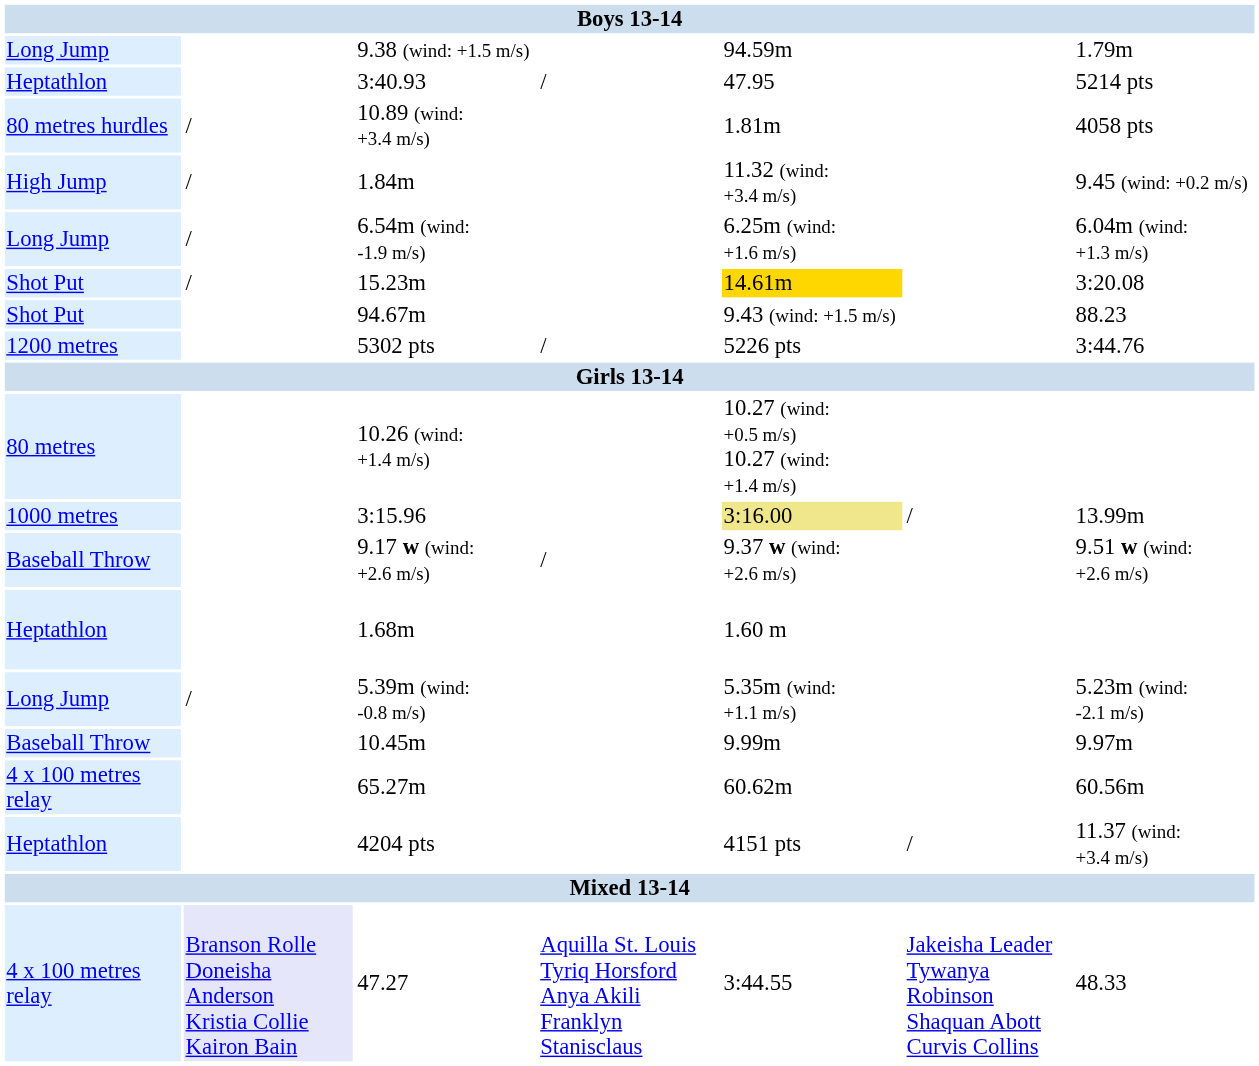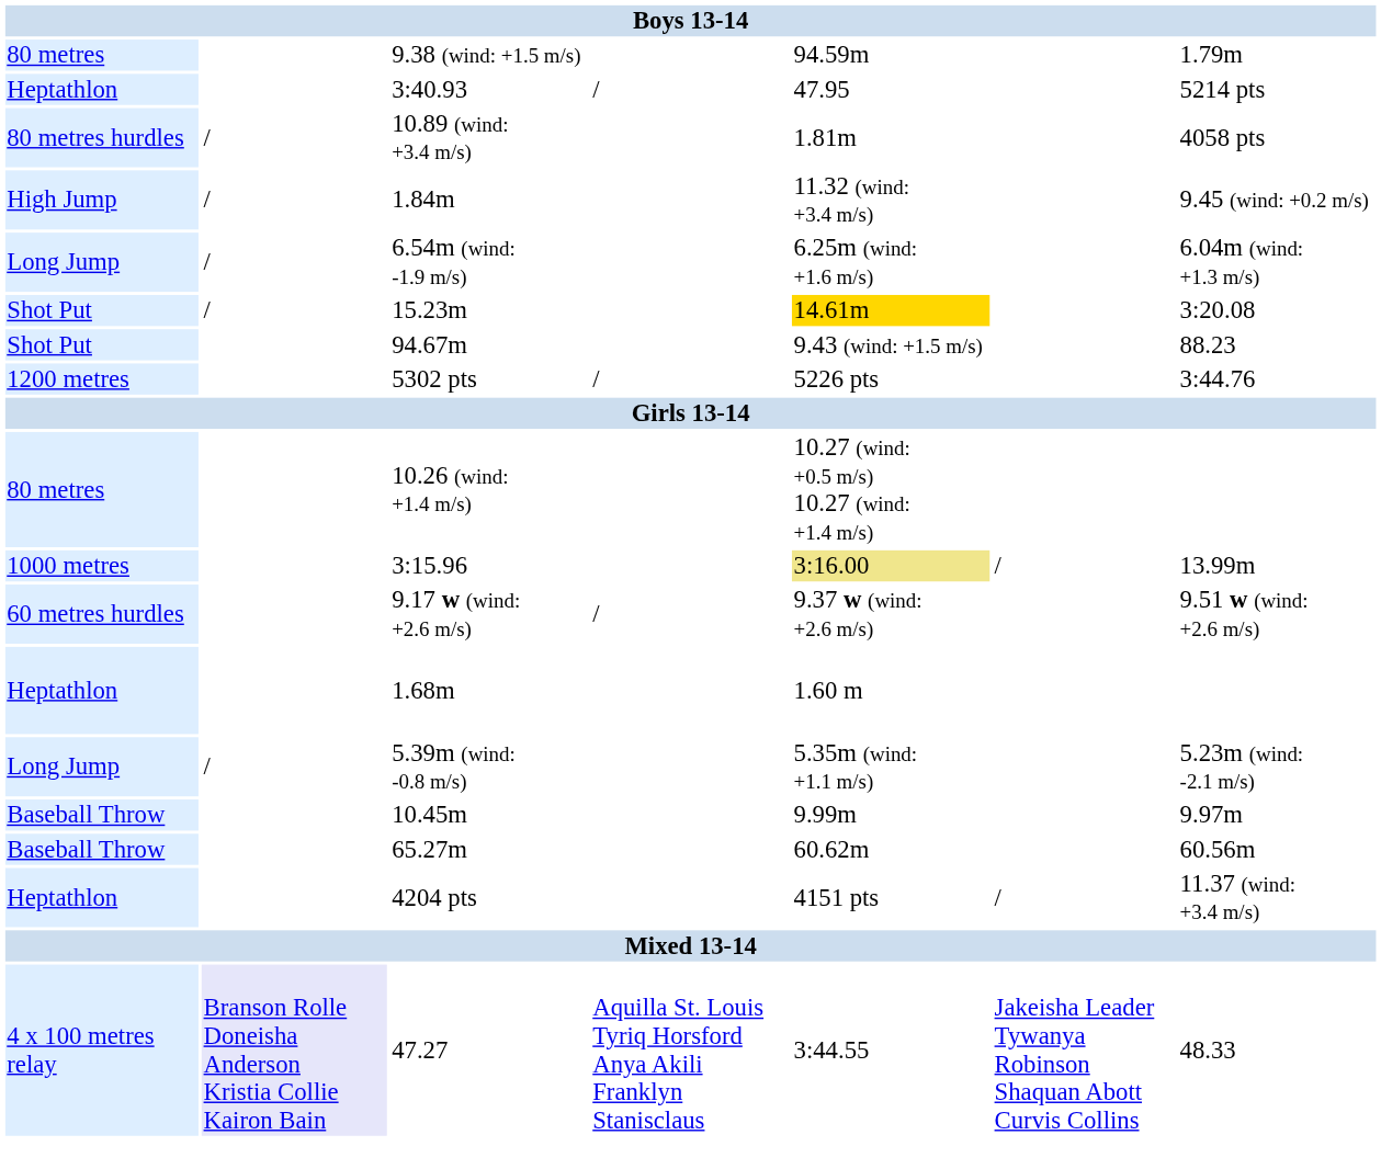9.38 (wind: +1.5 m/s) | column 1: Long Jump -> 80 metres
9.17 w (wind: +2.6 m/s) | column 1: Baseball Throw -> 60 metres hurdles
65.27m | column 1: 4 x 100 metres relay -> Baseball Throw
